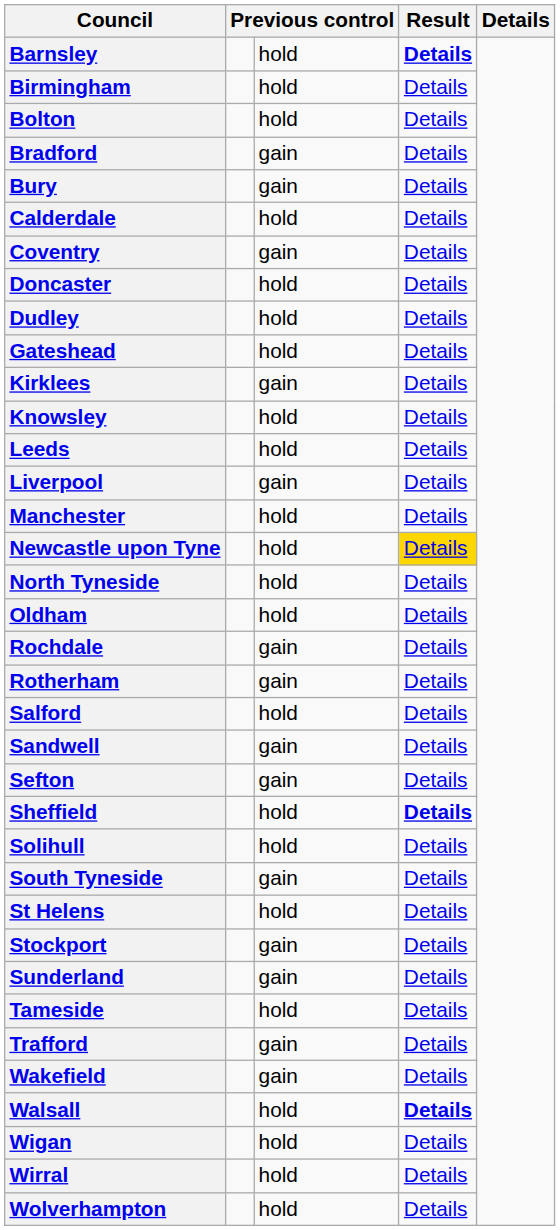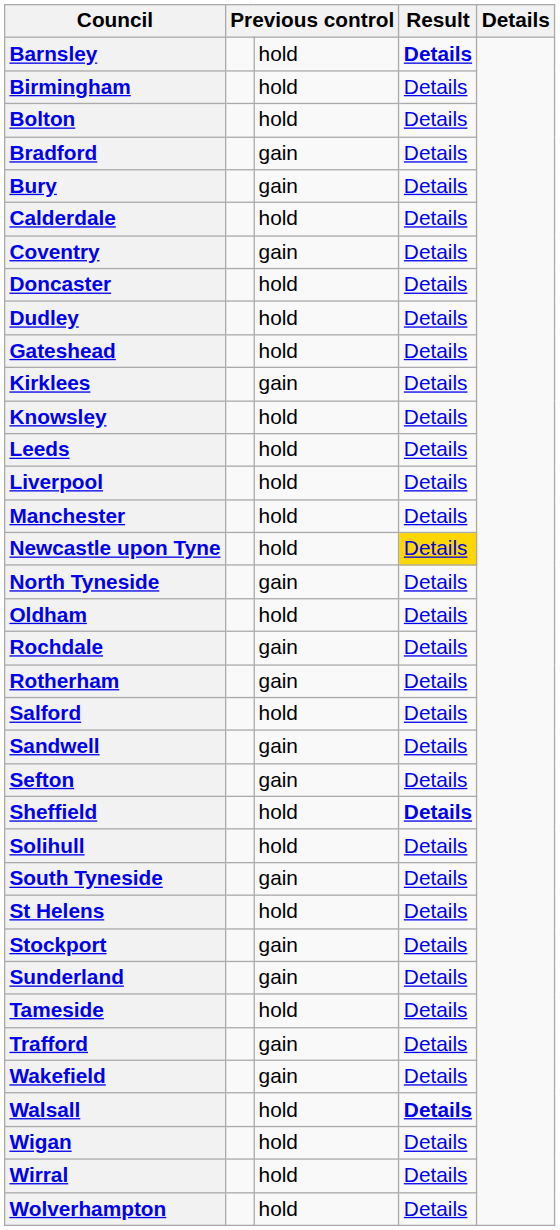Liverpool | column 3: gain -> hold
North Tyneside | column 3: hold -> gain
